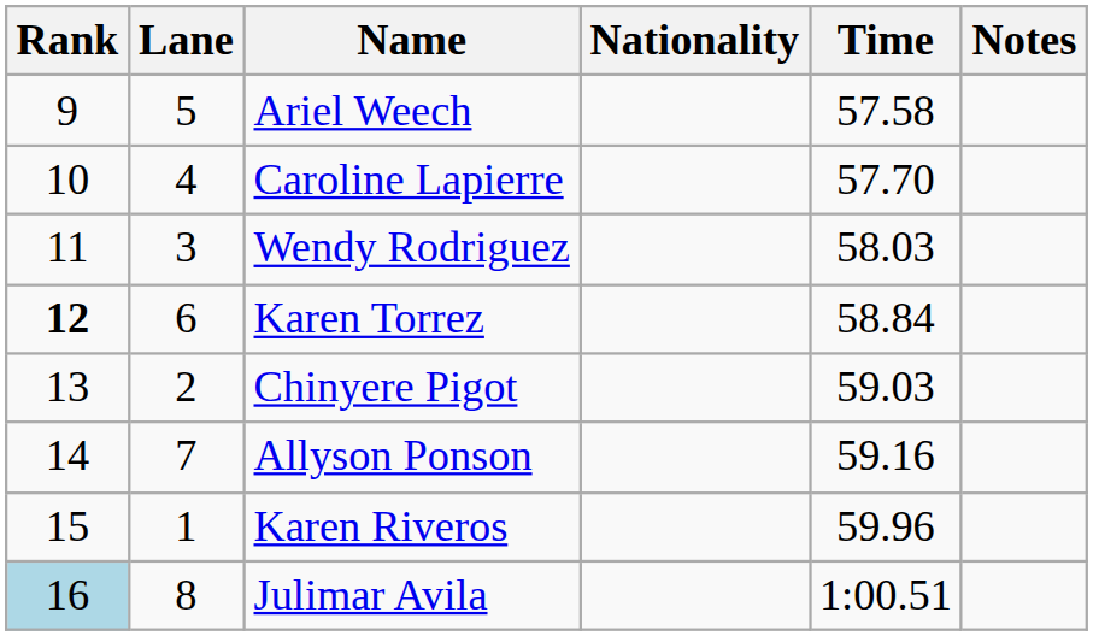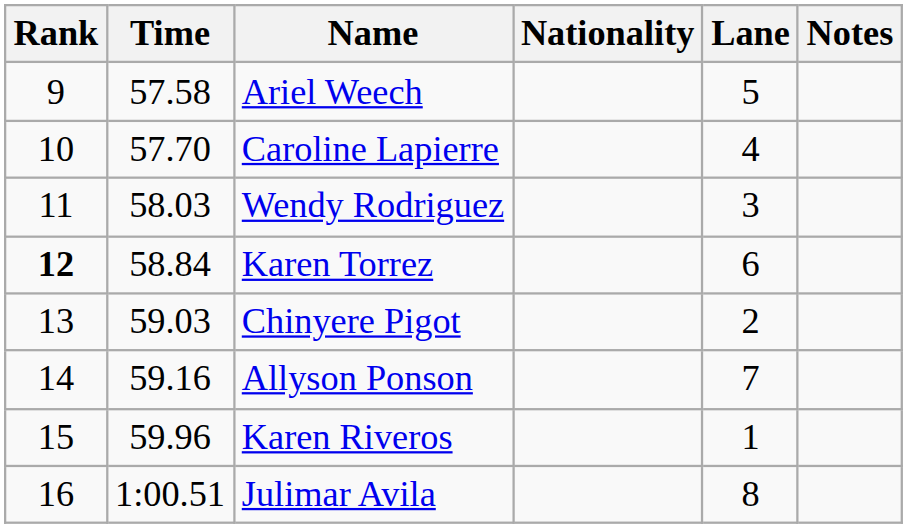columns swapped: Lane <-> Time
Julimar Avila | Rank: lightblue background -> no background
